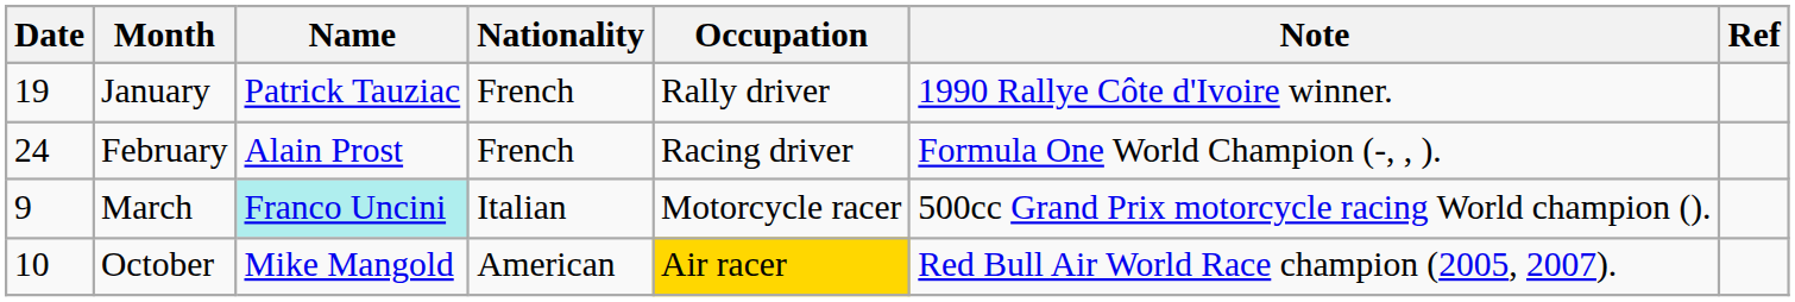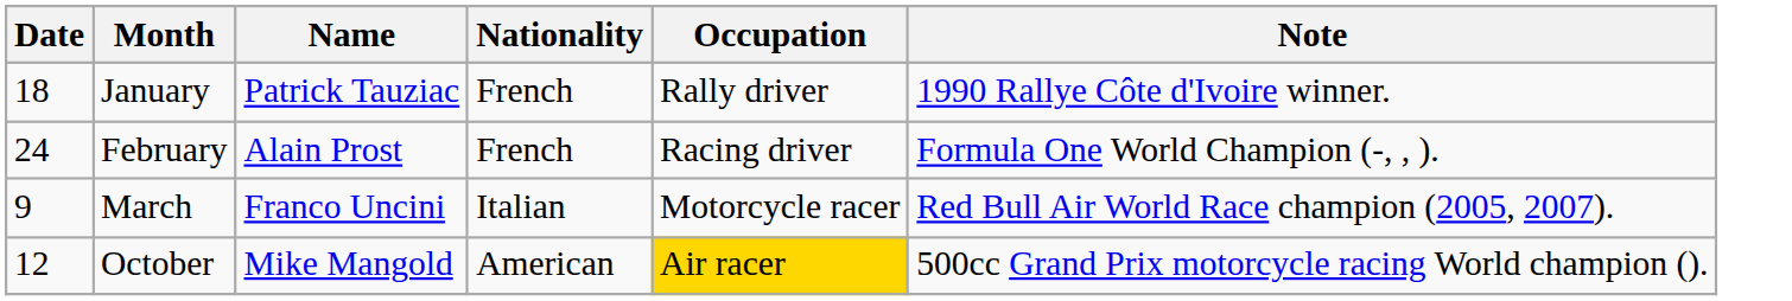- column: Ref
January | Date: 19 -> 18
March | Name: paleturquoise background -> no background
March | Note: 500cc Grand Prix motorcycle racing World champion (). -> Red Bull Air World Race champion (2005, 2007).
October | Date: 10 -> 12
October | Note: Red Bull Air World Race champion (2005, 2007). -> 500cc Grand Prix motorcycle racing World champion ().
